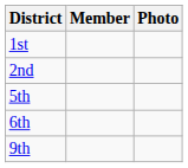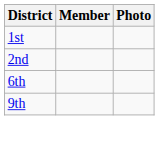- row: 5th
